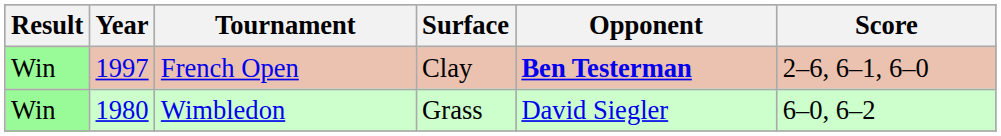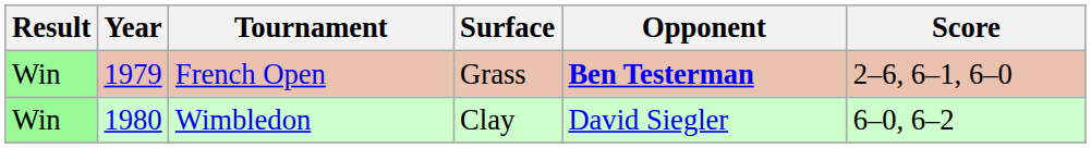French Open | Year: 1997 -> 1979
French Open | Surface: Clay -> Grass
Wimbledon | Surface: Grass -> Clay
